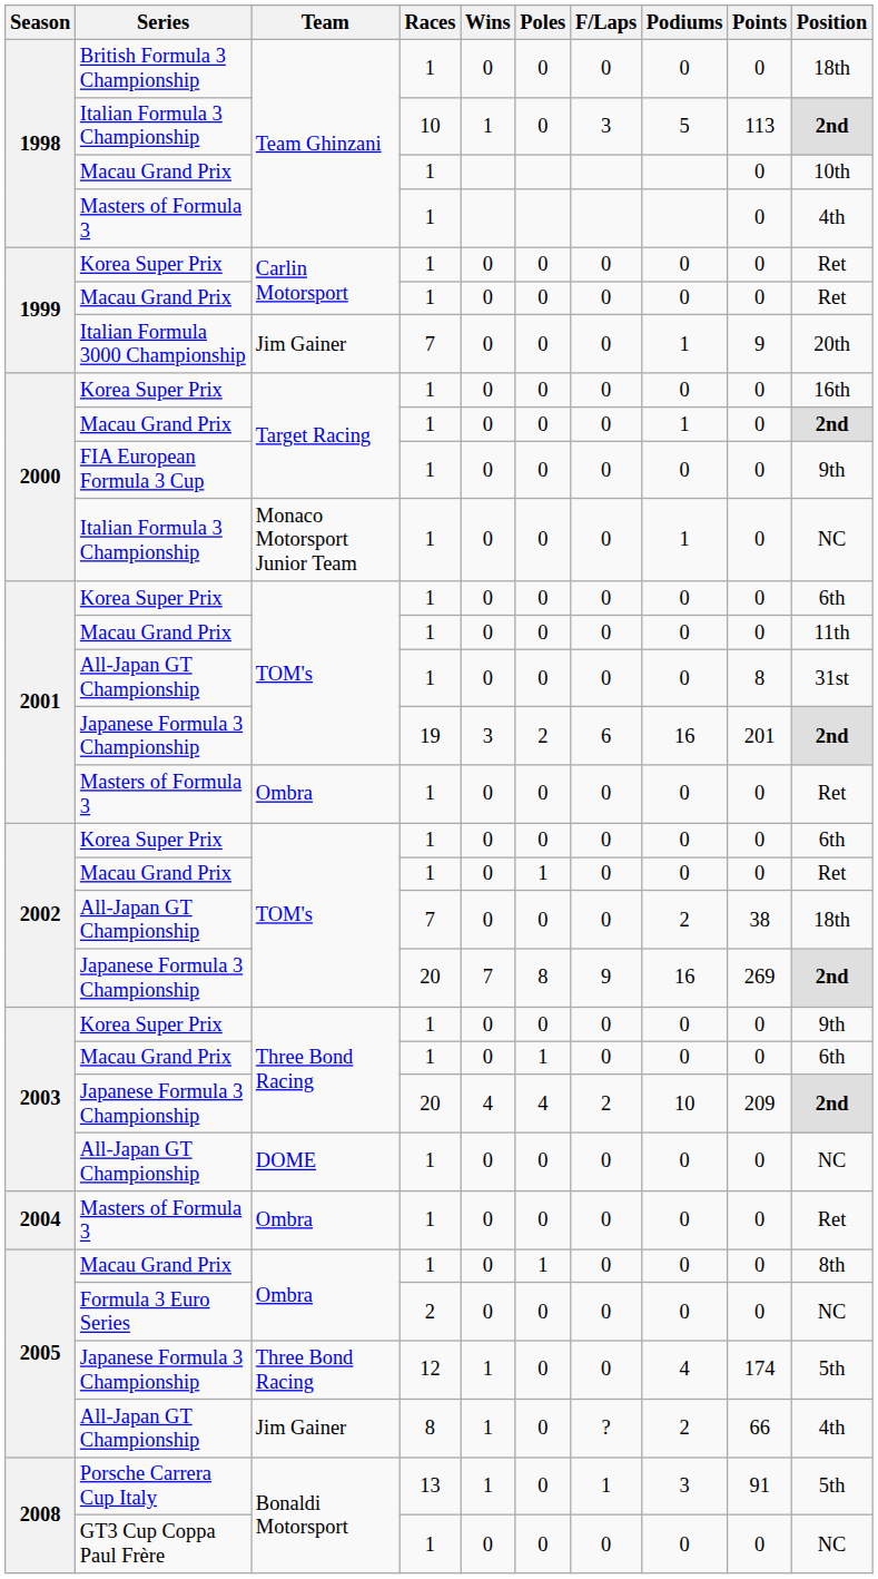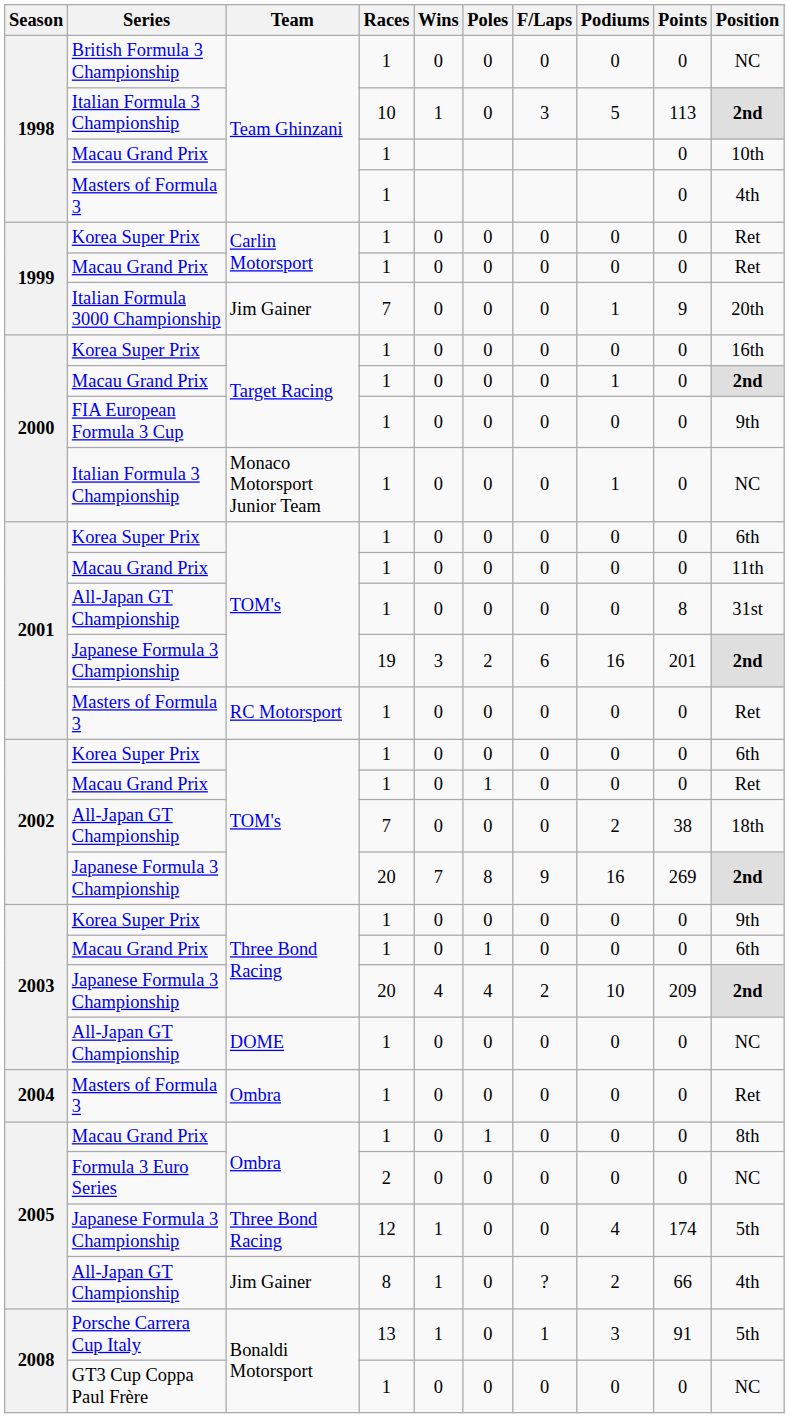British Formula 3 Championship | Position: 18th -> NC
2001 / Masters of Formula 3 | Team: Ombra -> RC Motorsport
